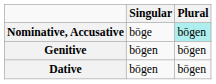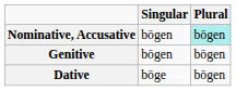Nominative, Accusative | Singular: bōge -> bōgen
Dative | Singular: bōgen -> bōge
